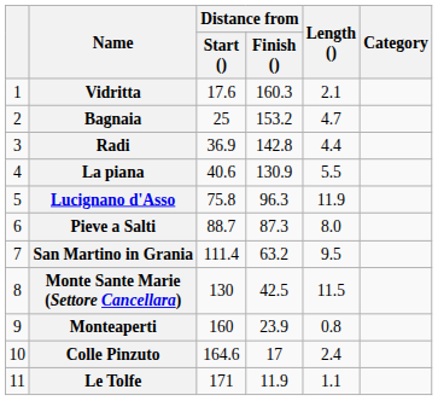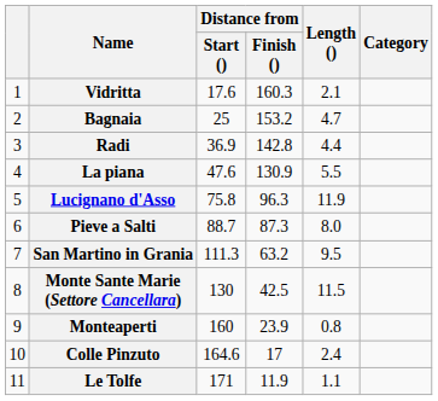La piana | Distance from / Start (): 40.6 -> 47.6
San Martino in Grania | Distance from / Start (): 111.4 -> 111.3
